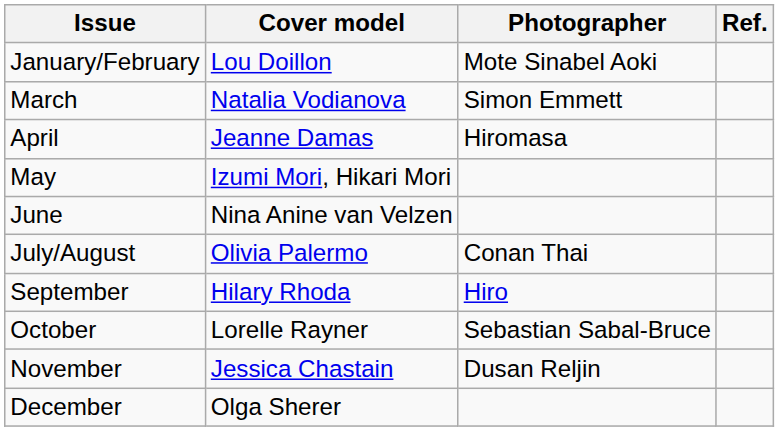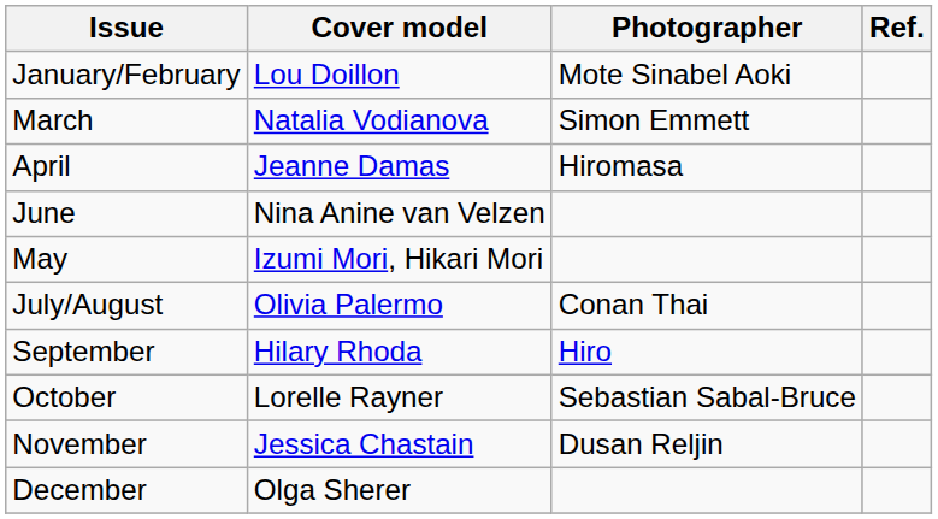rows swapped: May <-> June
